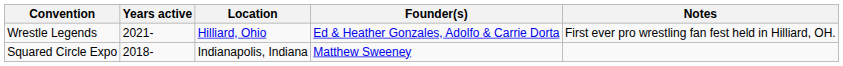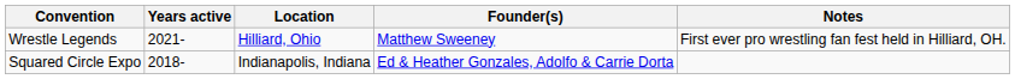Wrestle Legends | Founder(s): Ed & Heather Gonzales, Adolfo & Carrie Dorta -> Matthew Sweeney
Squared Circle Expo | Founder(s): Matthew Sweeney -> Ed & Heather Gonzales, Adolfo & Carrie Dorta
